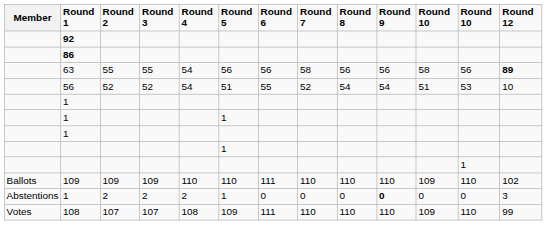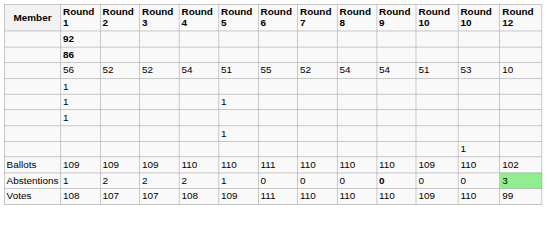- row: 63 | 55 | 55 | 54 | 56 | 56 | 58 | 56 | 56 | 58 | 56 | 89
1 / 2 | Round 12: no background -> lightgreen background
